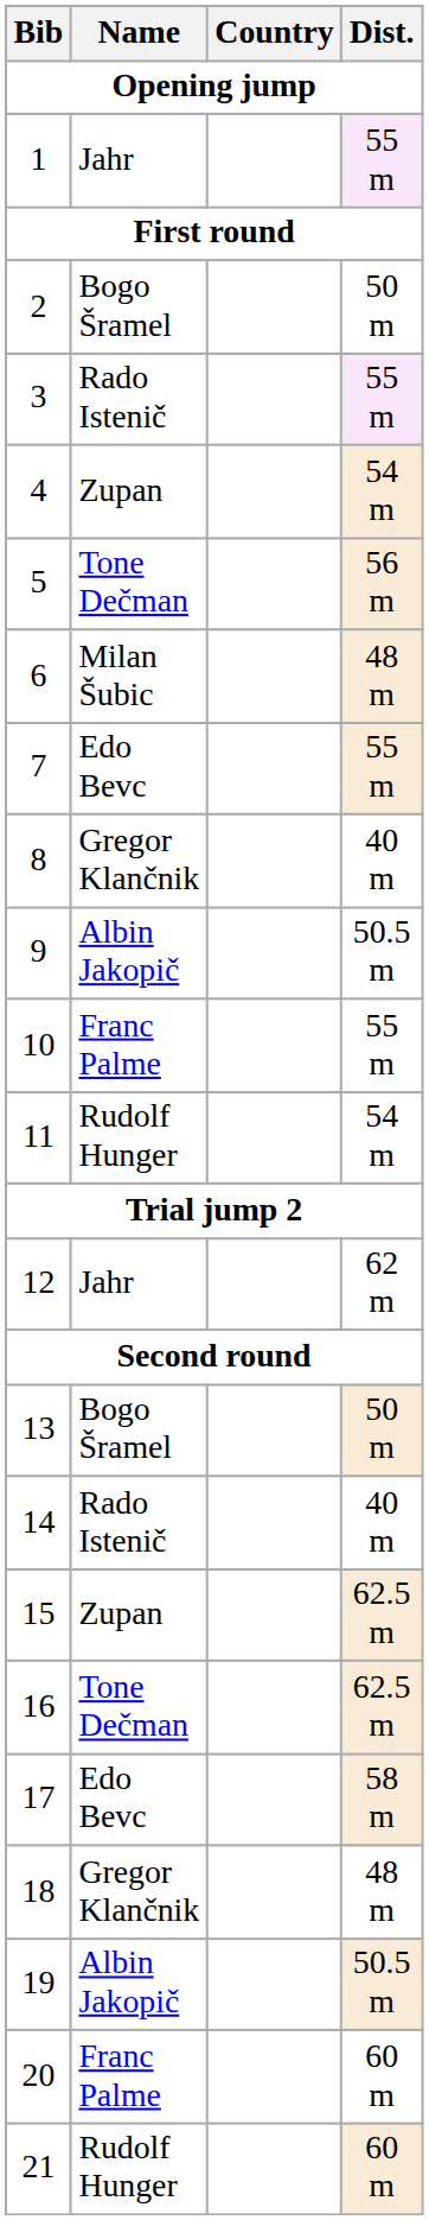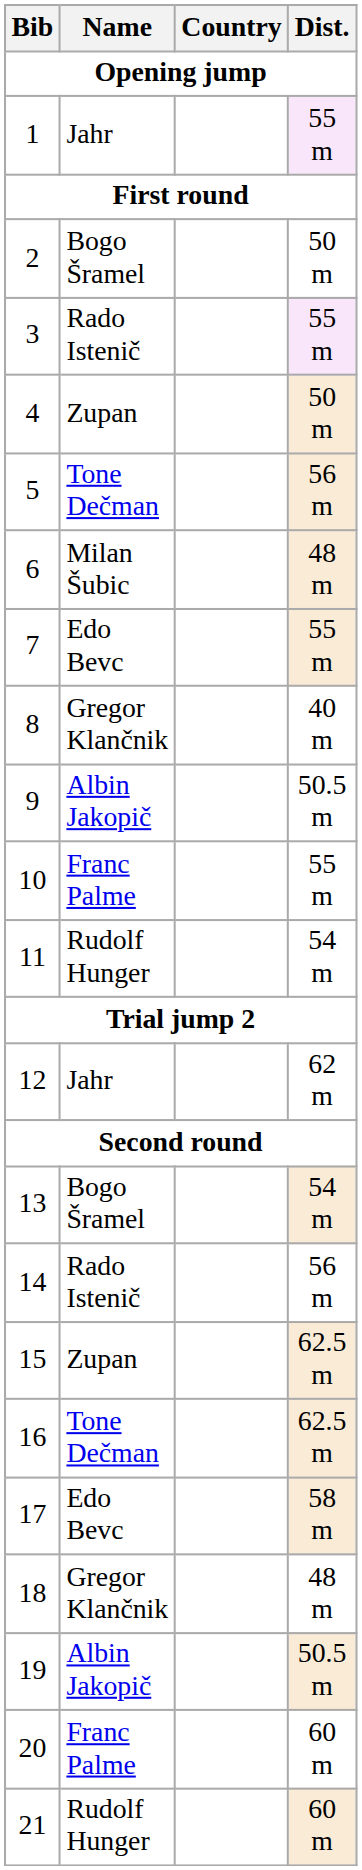4 | Dist.: 54 m -> 50 m
13 | Dist.: 50 m -> 54 m
14 | Dist.: 40 m -> 56 m
